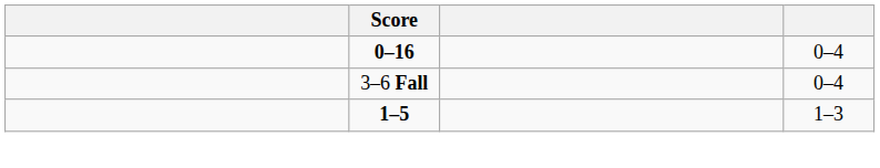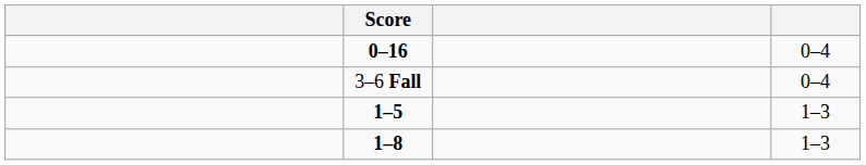+ row: 1–8 | 1–3
